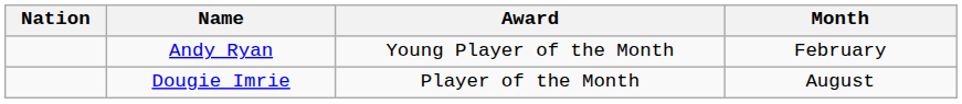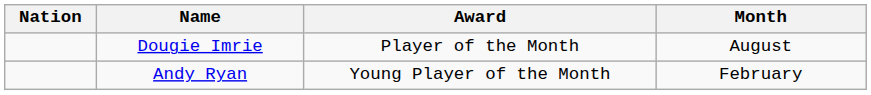rows swapped: Dougie Imrie <-> Andy Ryan
